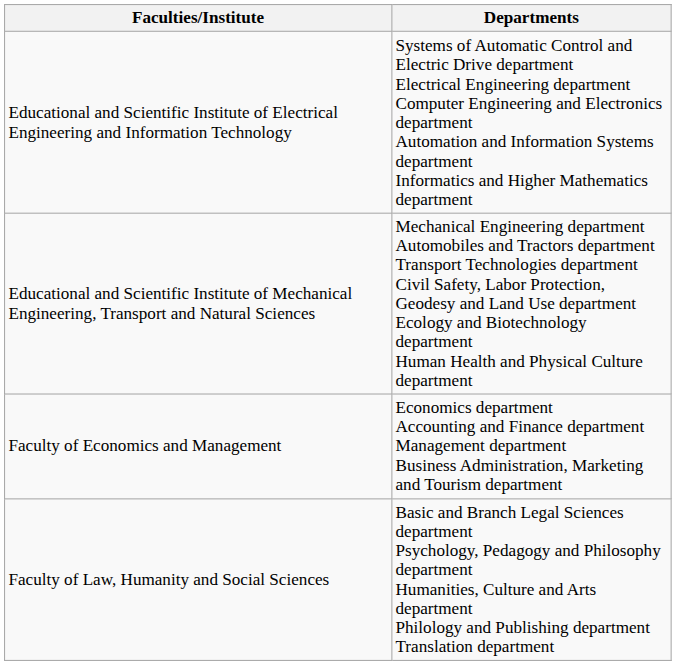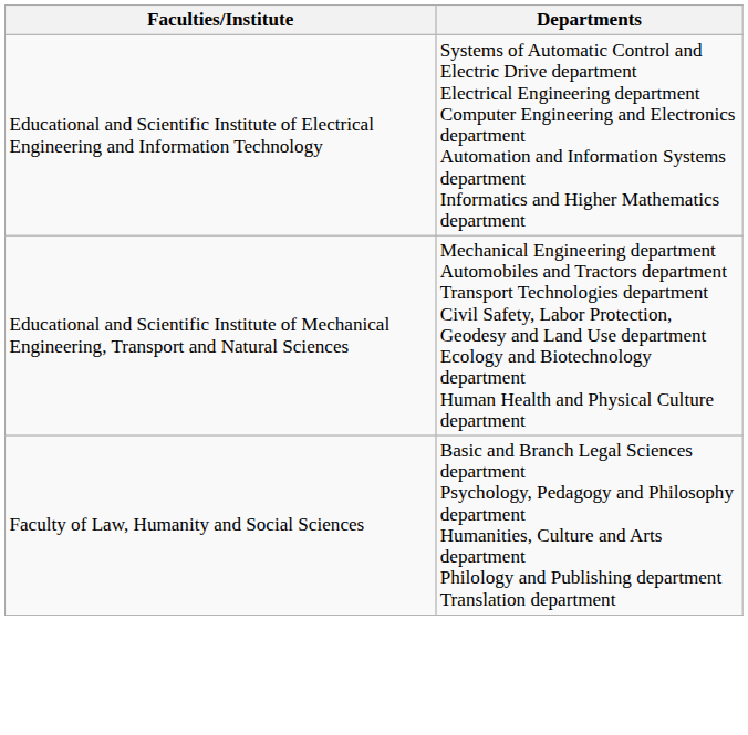- row: Faculty of Economics and Management | Economics department Accounting and Finance department Management department Business Administration, Marketing and Tourism department
